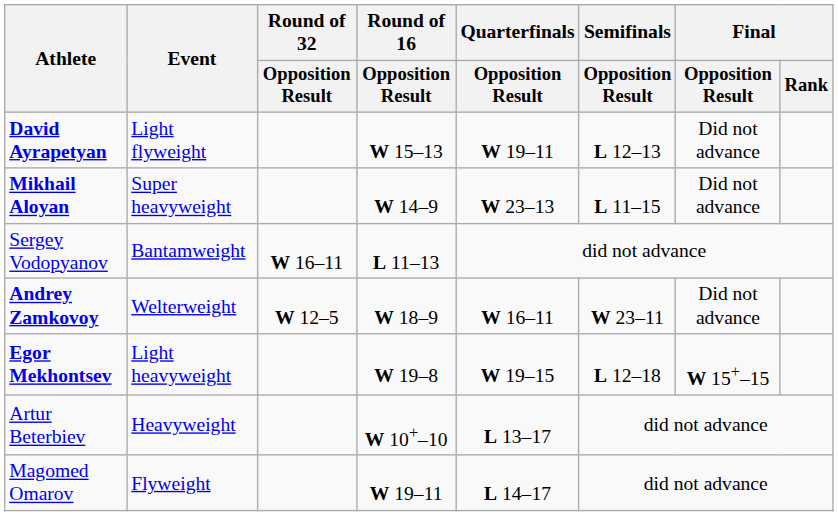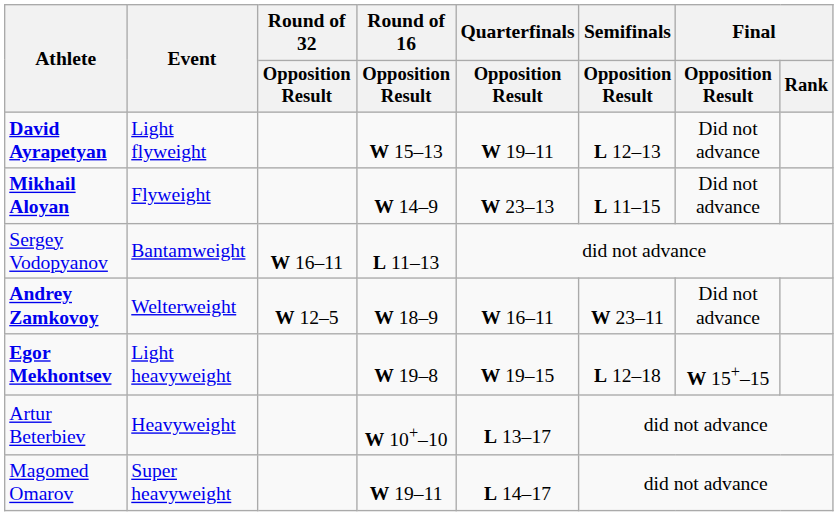Mikhail Aloyan | Event: Super heavyweight -> Flyweight
Magomed Omarov | Event: Flyweight -> Super heavyweight
